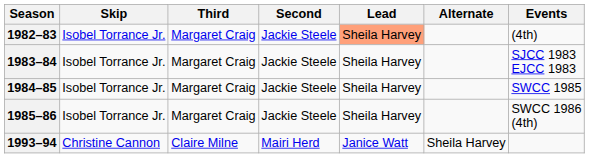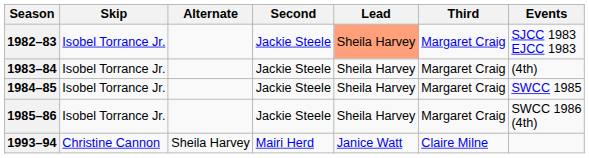columns swapped: Third <-> Alternate
1982–83 | Events: (4th) -> SJCC 1983 EJCC 1983
1983–84 | Events: SJCC 1983 EJCC 1983 -> (4th)
